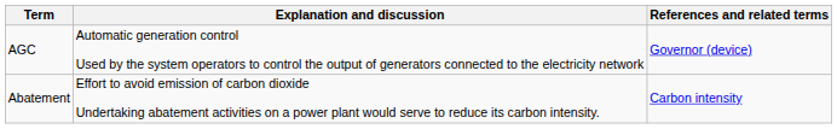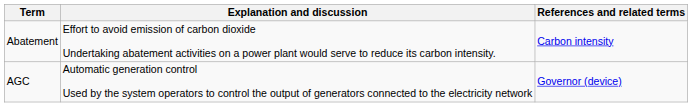rows swapped: Abatement <-> AGC
